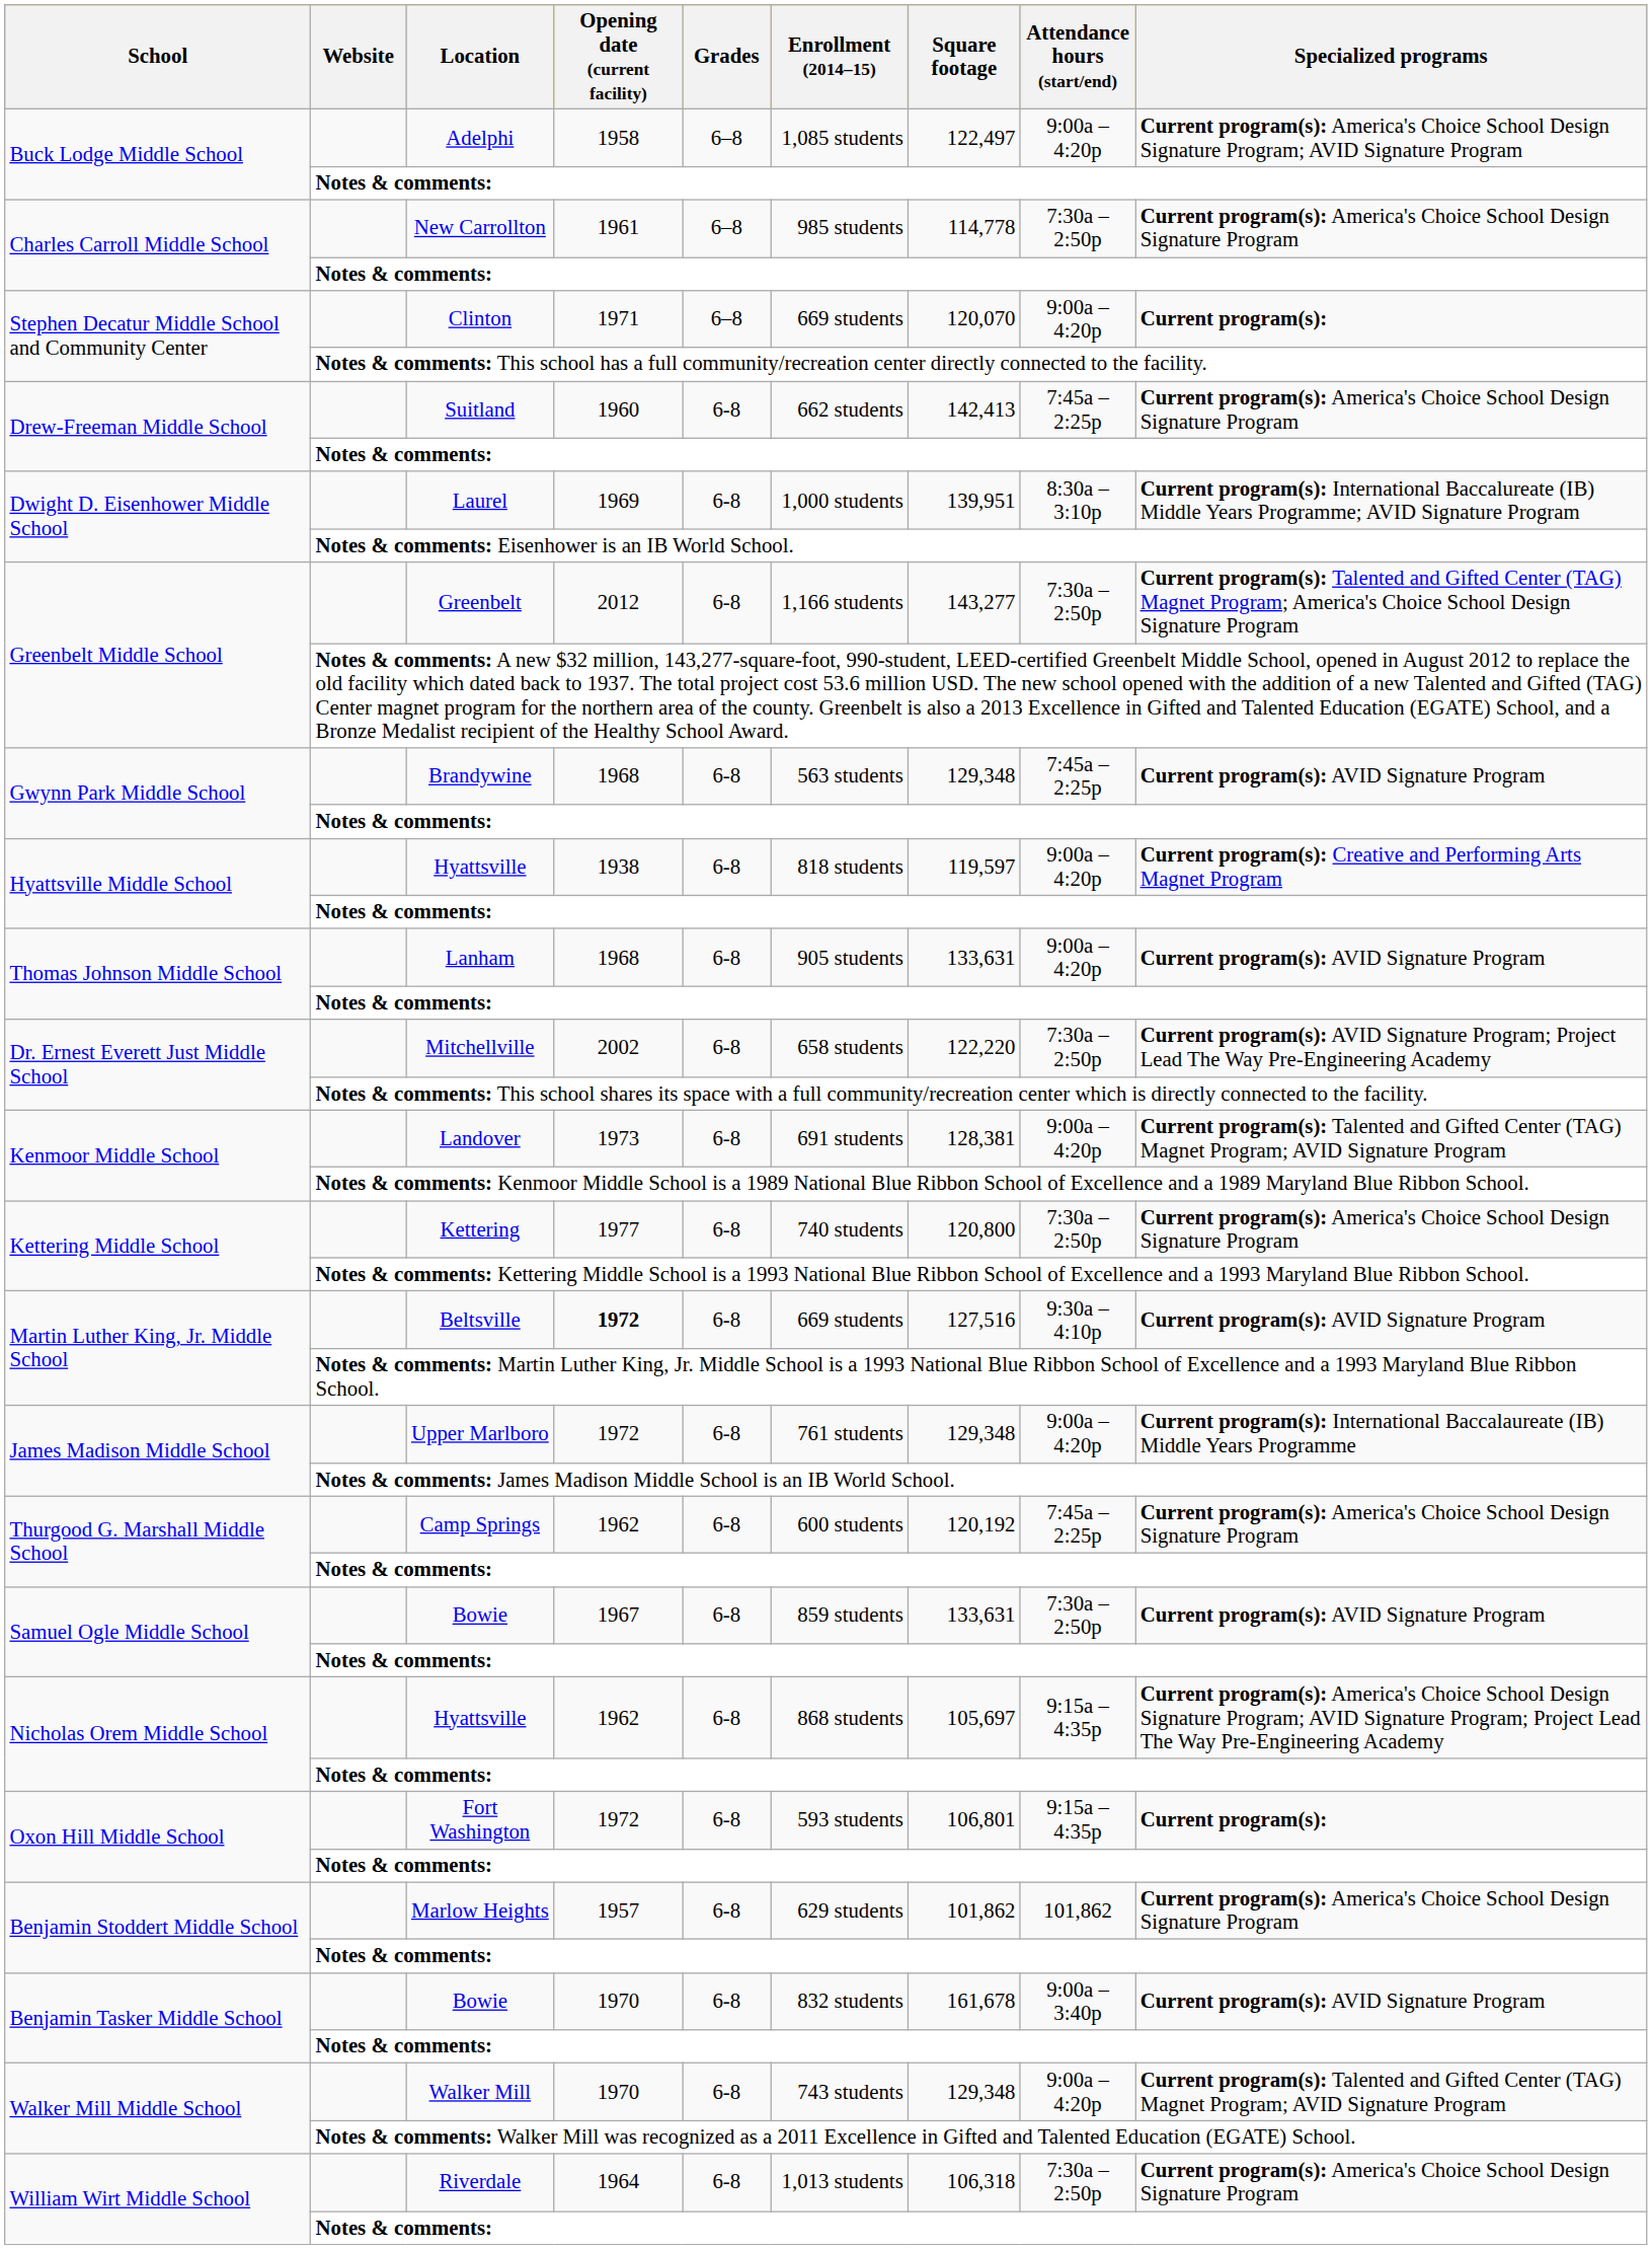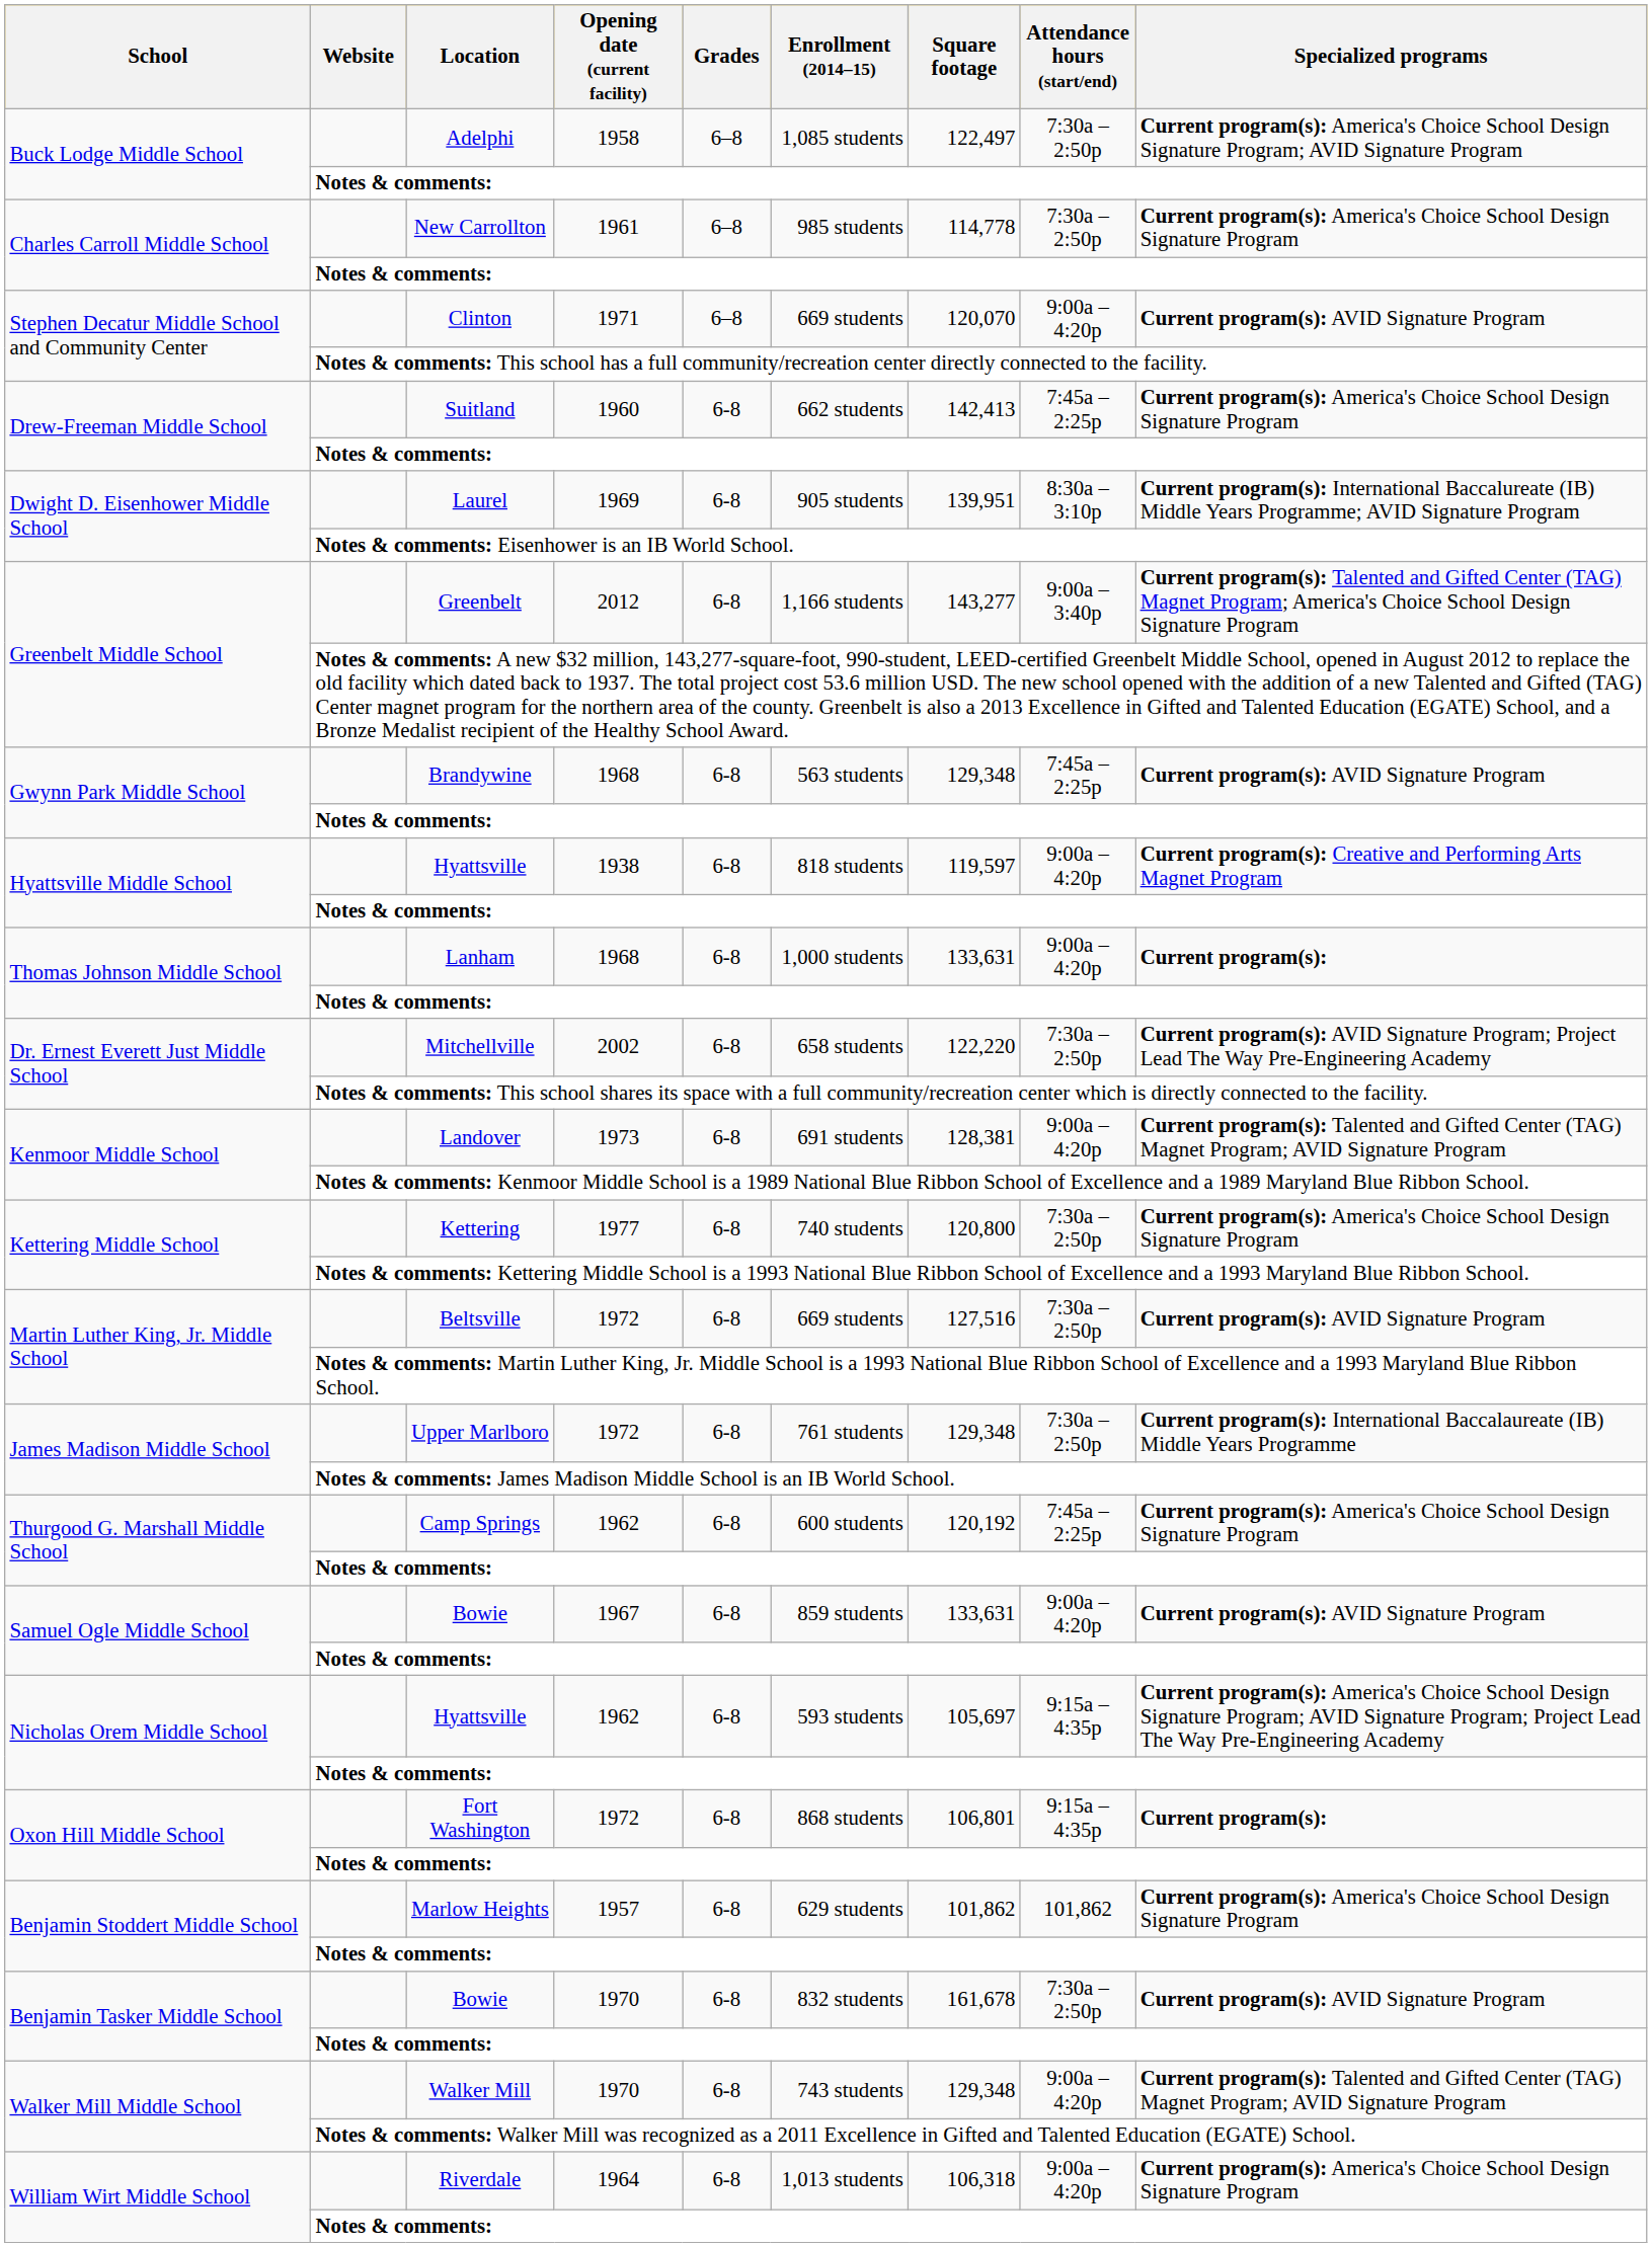Adelphi | Attendance hours (start/end): 9:00a – 4:20p -> 7:30a – 2:50p
Clinton | Specialized programs: Current program(s): -> Current program(s): AVID Signature Program
Laurel | Enrollment (2014–15): 1,000 students -> 905 students
Greenbelt | Attendance hours (start/end): 7:30a – 2:50p -> 9:00a – 3:40p
Lanham | Enrollment (2014–15): 905 students -> 1,000 students
Lanham | Specialized programs: Current program(s): AVID Signature Program -> Current program(s):
Beltsville | Opening date (current facility): bold -> normal
Beltsville | Attendance hours (start/end): 9:30a – 4:10p -> 7:30a – 2:50p
Upper Marlboro | Attendance hours (start/end): 9:00a – 4:20p -> 7:30a – 2:50p
Samuel Ogle Middle School / Bowie | Attendance hours (start/end): 7:30a – 2:50p -> 9:00a – 4:20p
Nicholas Orem Middle School / Hyattsville | Enrollment (2014–15): 868 students -> 593 students
Fort Washington | Enrollment (2014–15): 593 students -> 868 students
Benjamin Tasker Middle School / Bowie | Attendance hours (start/end): 9:00a – 3:40p -> 7:30a – 2:50p
Riverdale | Attendance hours (start/end): 7:30a – 2:50p -> 9:00a – 4:20p
